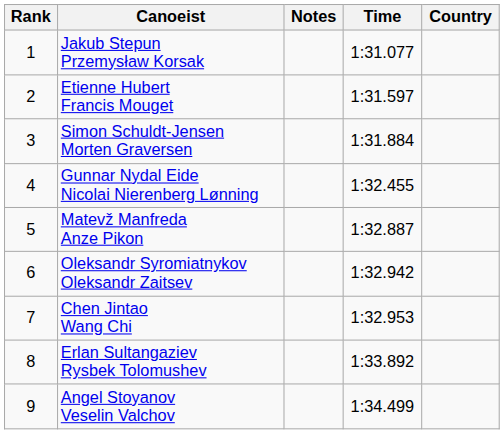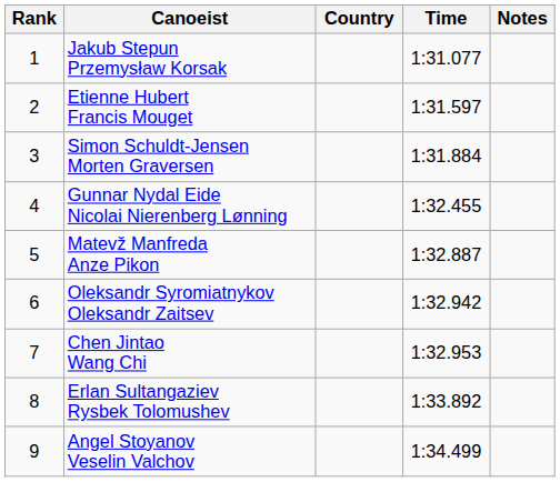columns swapped: Country <-> Notes
